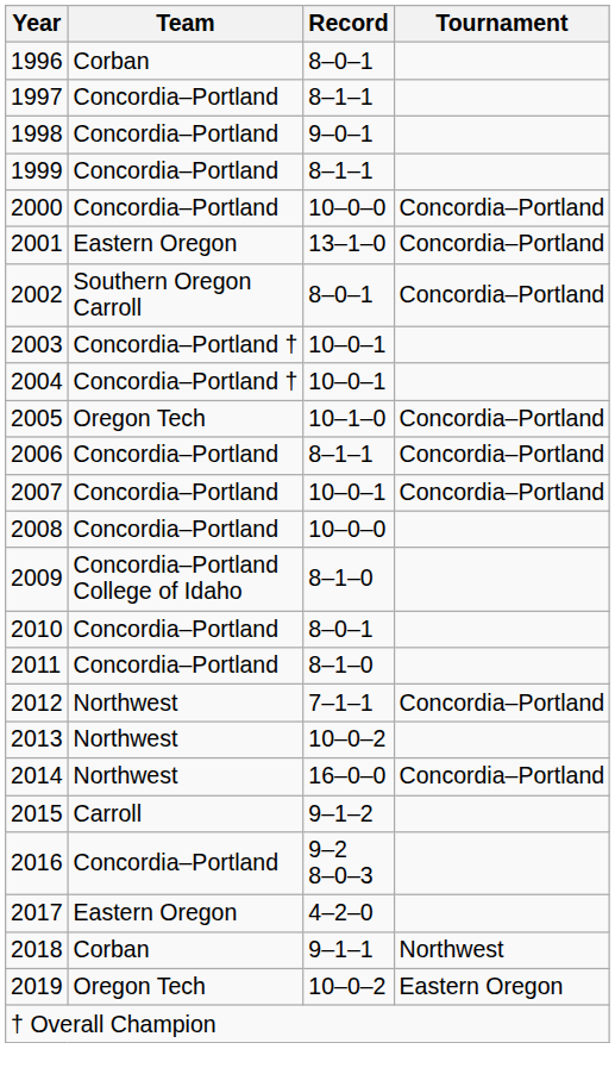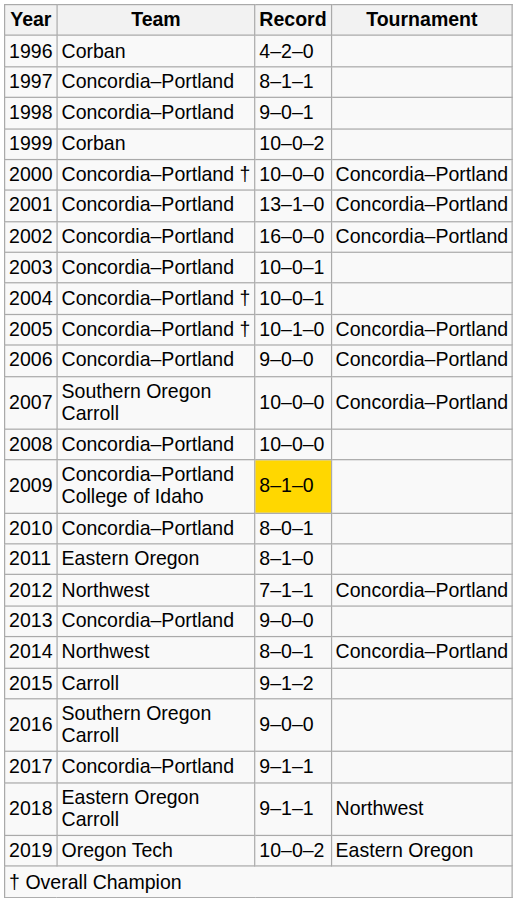1996 | Record: 8–0–1 -> 4–2–0
1999 | Team: Concordia–Portland -> Corban
1999 | Record: 8–1–1 -> 10–0–2
2000 | Team: Concordia–Portland -> Concordia–Portland †
2001 | Team: Eastern Oregon -> Concordia–Portland
2002 | Team: Southern Oregon Carroll -> Concordia–Portland
2002 | Record: 8–0–1 -> 16–0–0
2003 | Team: Concordia–Portland † -> Concordia–Portland
2005 | Team: Oregon Tech -> Concordia–Portland †
2006 | Record: 8–1–1 -> 9–0–0
2007 | Team: Concordia–Portland -> Southern Oregon Carroll
2007 | Record: 10–0–1 -> 10–0–0
2009 | Record: no background -> gold background
2011 | Team: Concordia–Portland -> Eastern Oregon
2013 | Team: Northwest -> Concordia–Portland
2013 | Record: 10–0–2 -> 9–0–0
2014 | Record: 16–0–0 -> 8–0–1
2016 | Team: Concordia–Portland -> Southern Oregon Carroll
2016 | Record: 9–2 8–0–3 -> 9–0–0
2017 | Team: Eastern Oregon -> Concordia–Portland
2017 | Record: 4–2–0 -> 9–1–1
2018 | Team: Corban -> Eastern Oregon Carroll
